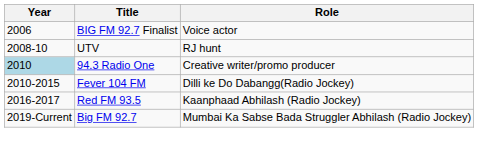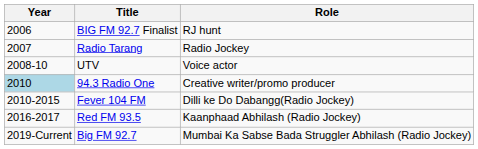BIG FM 92.7 Finalist | Role: Voice actor -> RJ hunt
+ row: 2007 | Radio Tarang | Radio Jockey
UTV | Role: RJ hunt -> Voice actor
